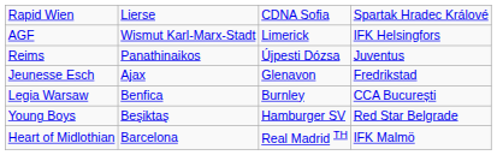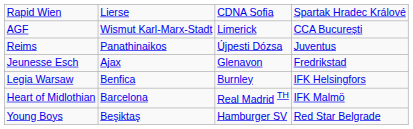AGF | column 4: IFK Helsingfors -> CCA București
Legia Warsaw | column 4: CCA București -> IFK Helsingfors
rows swapped: Heart of Midlothian <-> Young Boys
